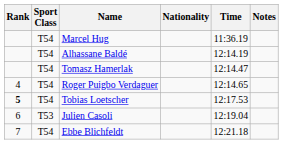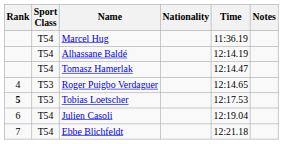Roger Puigbo Verdaguer | Sport Class: T54 -> T53
Tobias Loetscher | Sport Class: T54 -> T53
Julien Casoli | Sport Class: T53 -> T54
